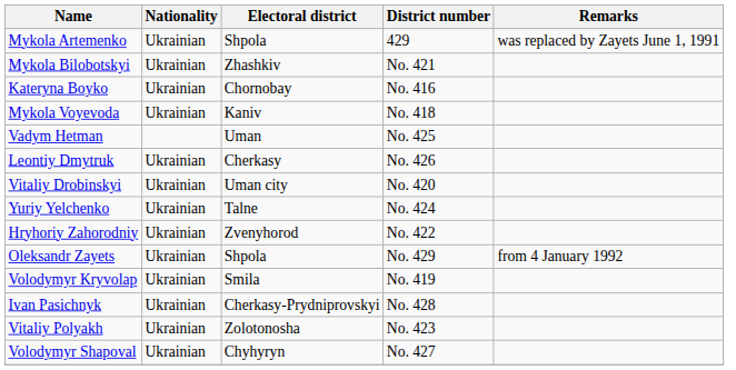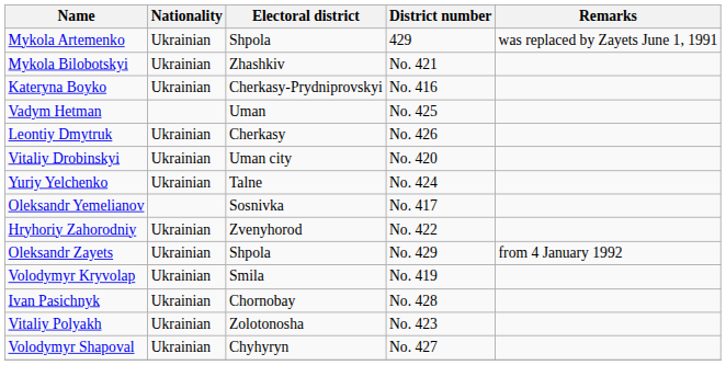Kateryna Boyko | Electoral district: Chornobay -> Cherkasy-Prydniprovskyi
- row: Mykola Voyevoda | Ukrainian | Kaniv | No. 418
+ row: Oleksandr Yemelianov | Sosnivka | No. 417
Ivan Pasichnyk | Electoral district: Cherkasy-Prydniprovskyi -> Chornobay
